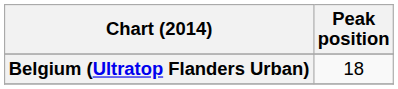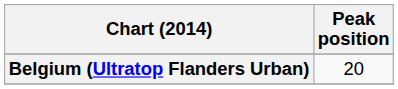Belgium (Ultratop Flanders Urban) | Peak position: 18 -> 20
